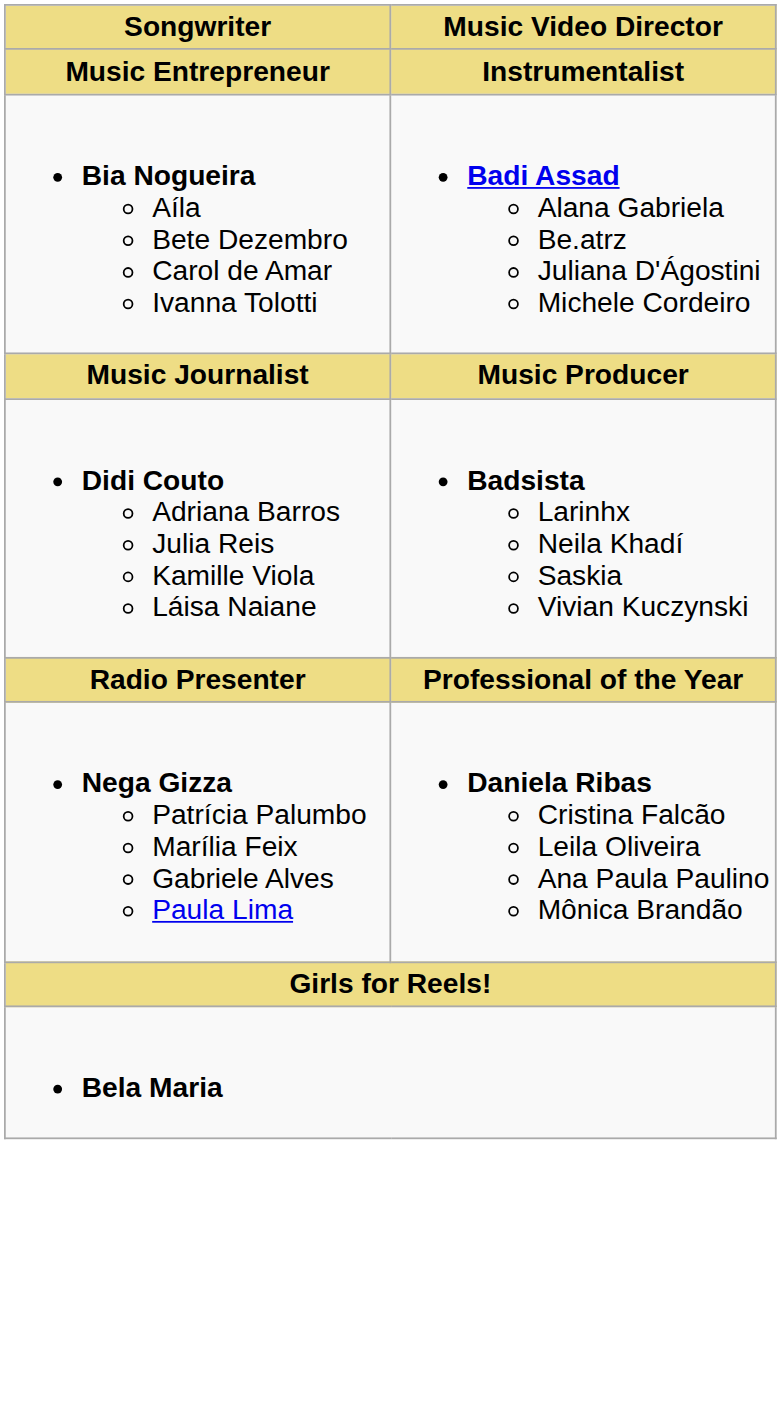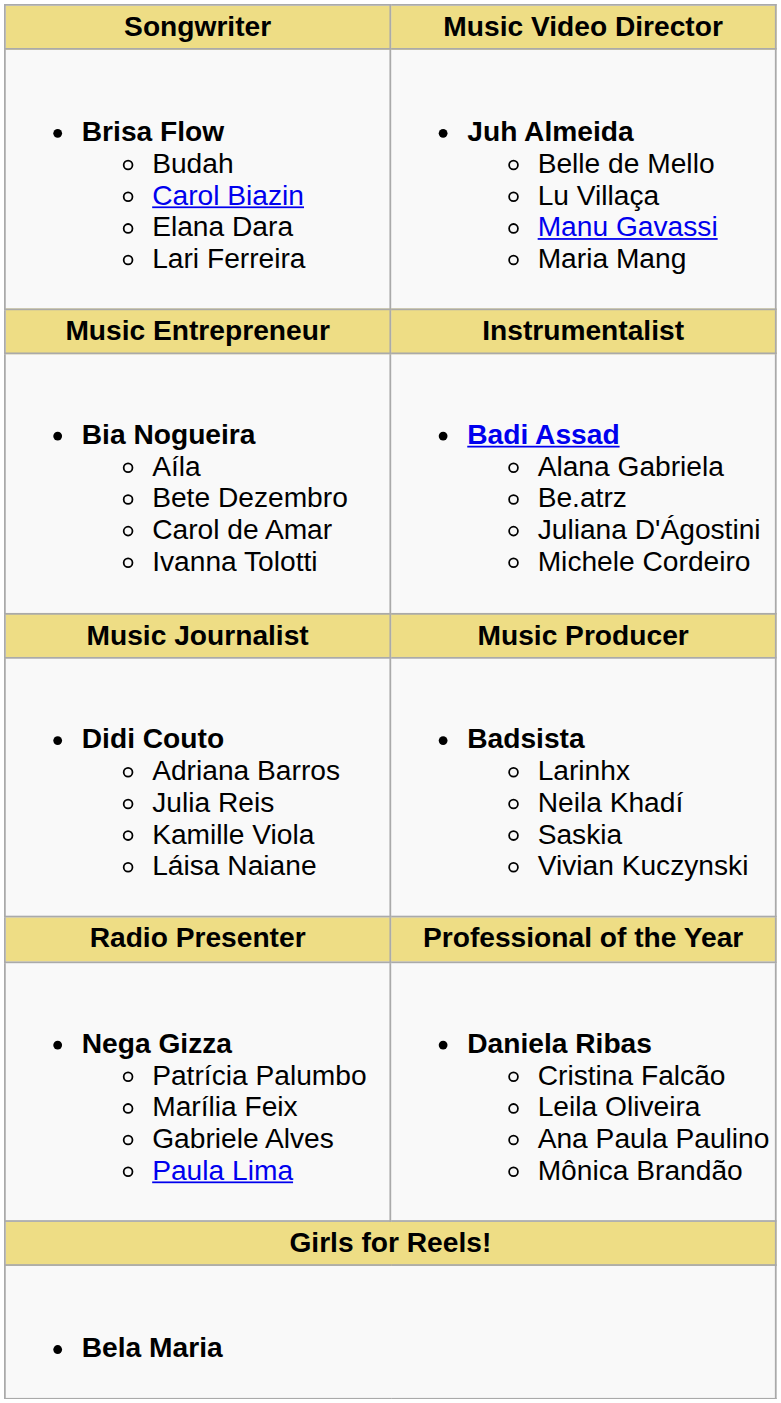+ row: Brisa Flow Budah Carol Biazin Elana Dara Lari Ferreira | Juh Almeida Belle de Mello Lu Villaça Manu Gavassi Maria Mang
